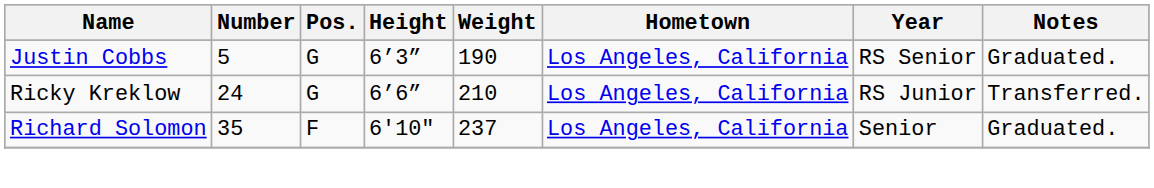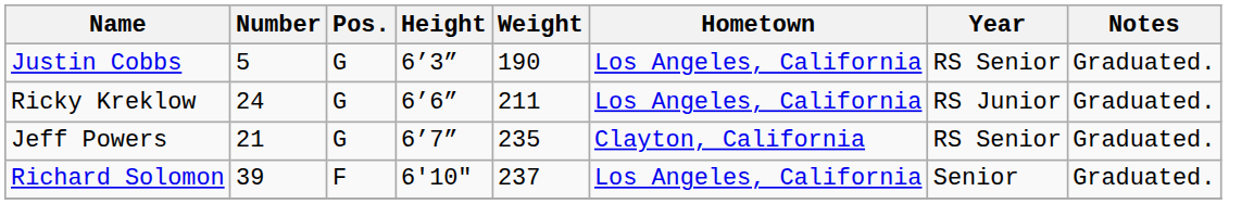Ricky Kreklow | Weight: 210 -> 211
Ricky Kreklow | Notes: Transferred. -> Graduated.
+ row: Jeff Powers | 21 | G | 6’7” | 235 | Clayton, California | RS Senior | Graduated.
Richard Solomon | Number: 35 -> 39
